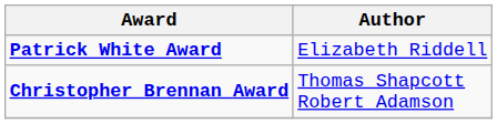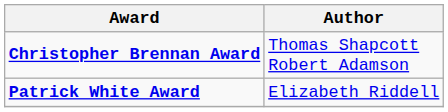rows swapped: Christopher Brennan Award <-> Patrick White Award
